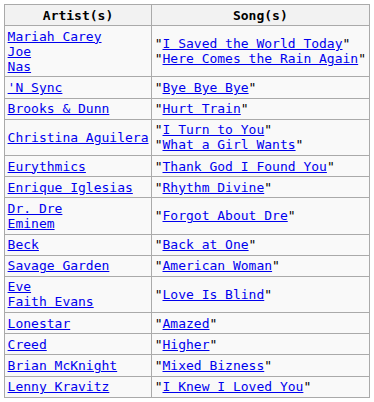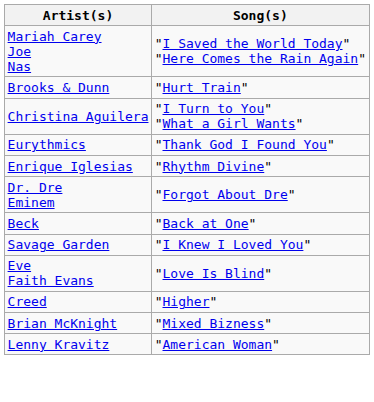- row: 'N Sync | "Bye Bye Bye"
Savage Garden | Song(s): "American Woman" -> "I Knew I Loved You"
- row: Lonestar | "Amazed"
Lenny Kravitz | Song(s): "I Knew I Loved You" -> "American Woman"
